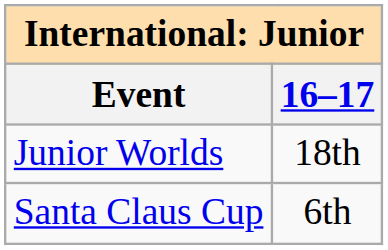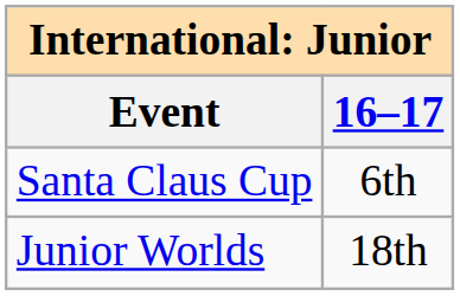rows swapped: Junior Worlds <-> Santa Claus Cup
